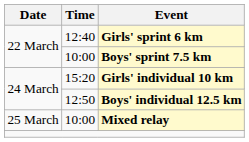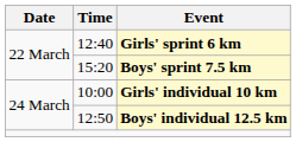Boys' sprint 7.5 km | Time: 10:00 -> 15:20
Girls' individual 10 km | Time: 15:20 -> 10:00
- row: 25 March | 10:00 | Mixed relay
